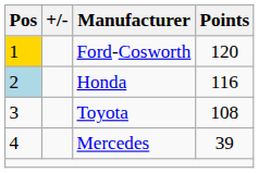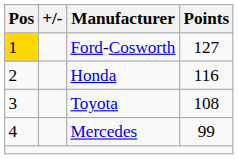Ford-Cosworth | Points: 120 -> 127
Honda | Pos: lightblue background -> no background
Mercedes | Points: 39 -> 99
